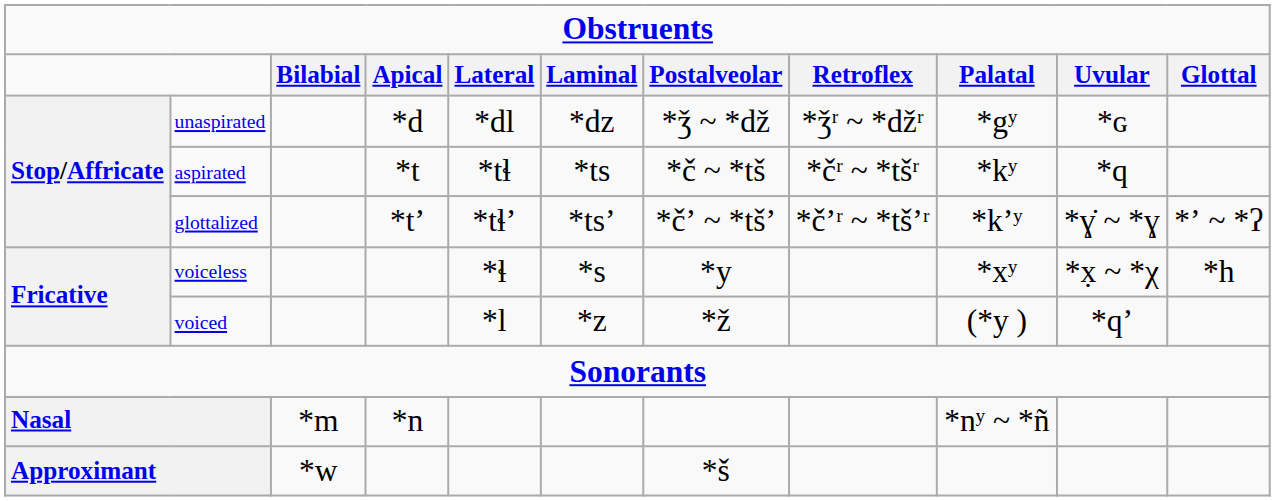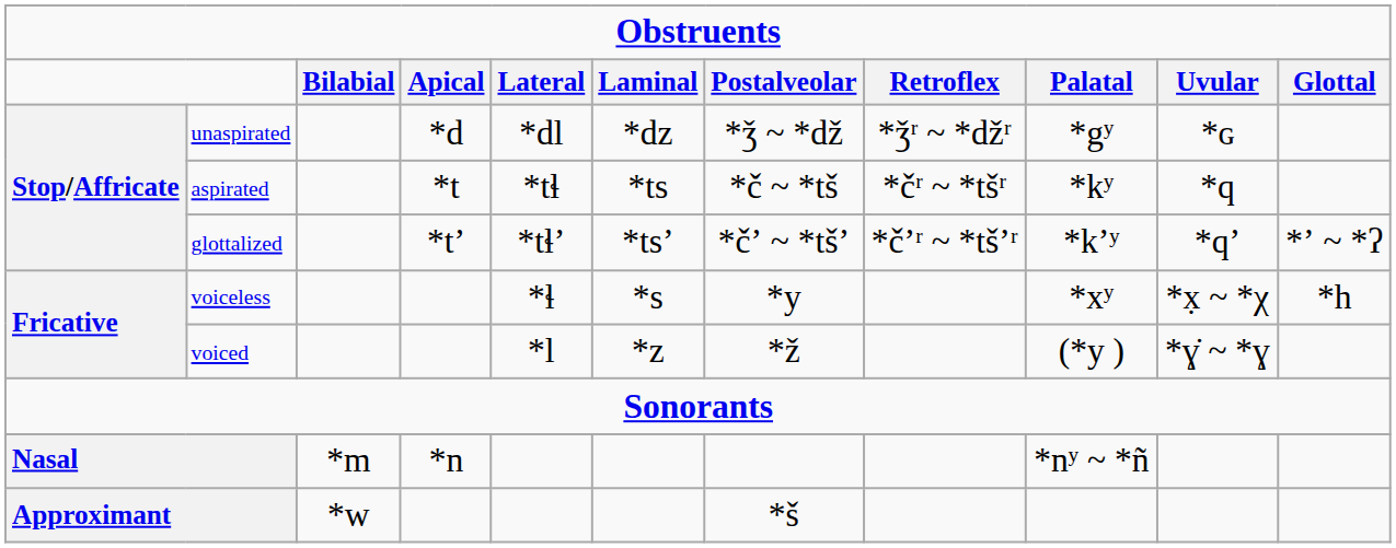glottalized | column 10: *ɣ̇ ~ *ɣ -> *qʼ
voiced | column 10: *qʼ -> *ɣ̇ ~ *ɣ
